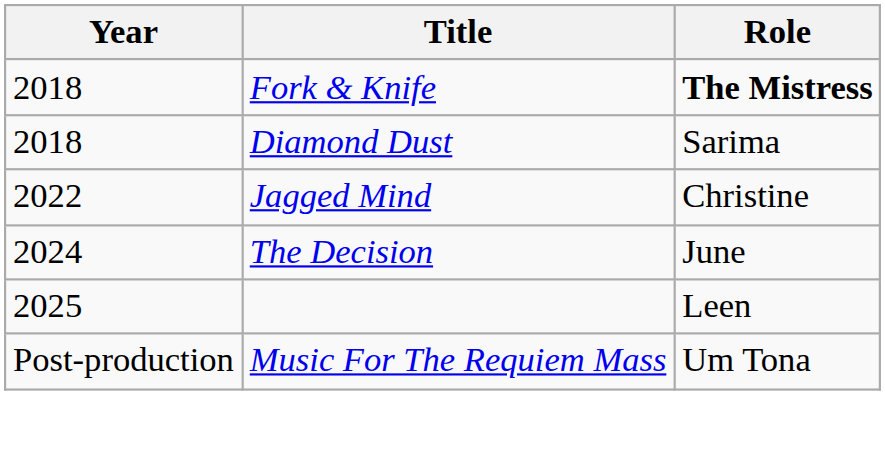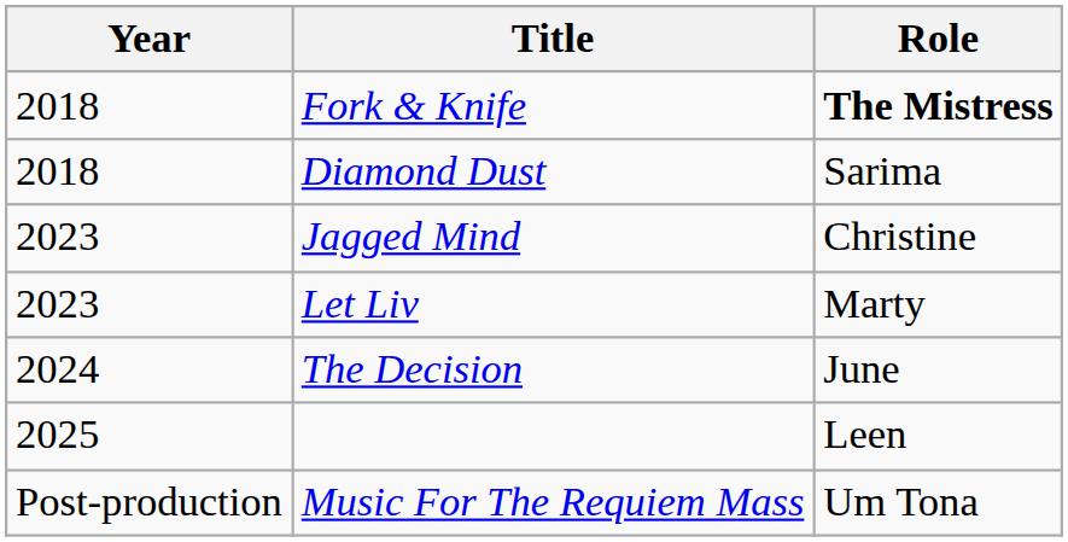Jagged Mind | Year: 2022 -> 2023
+ row: 2023 | Let Liv | Marty
